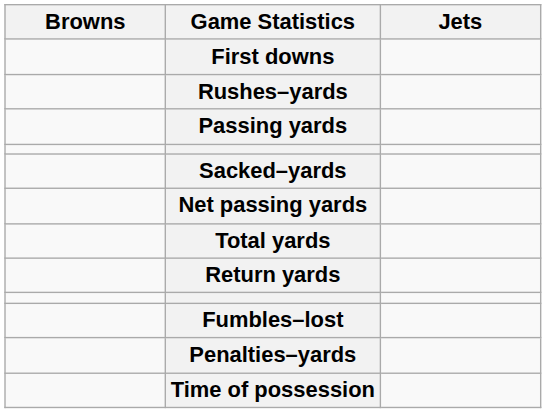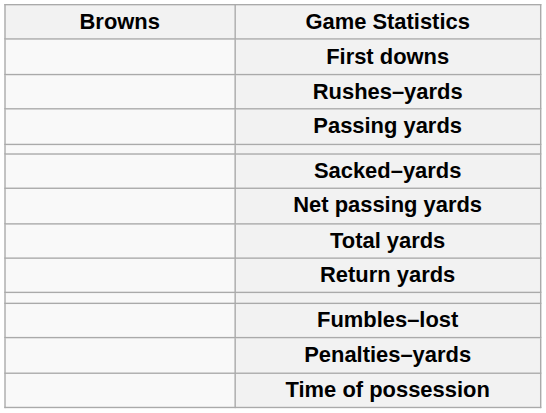- column: Jets
